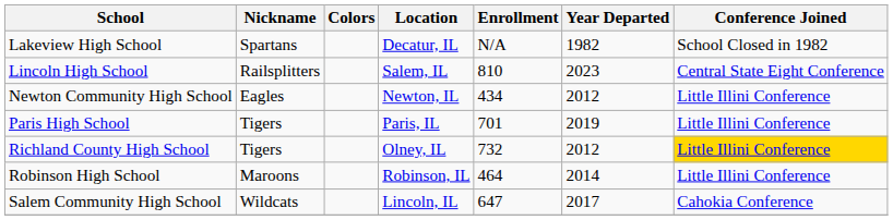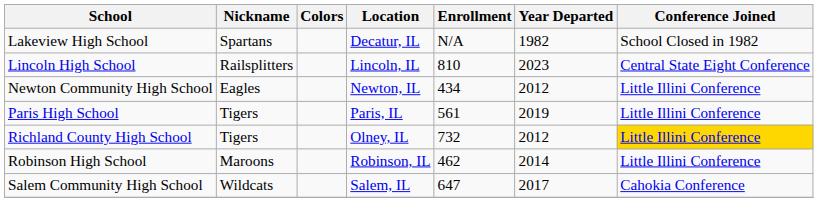Lincoln High School | Location: Salem, IL -> Lincoln, IL
Paris High School | Enrollment: 701 -> 561
Robinson High School | Enrollment: 464 -> 462
Salem Community High School | Location: Lincoln, IL -> Salem, IL
